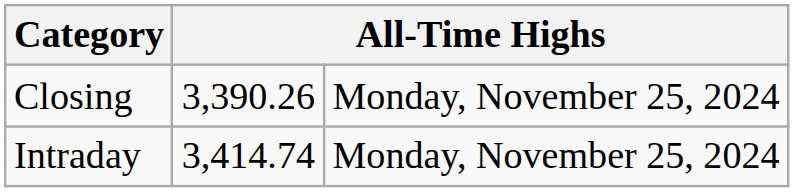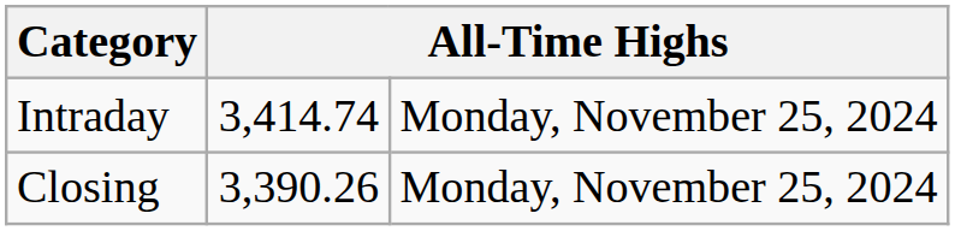rows swapped: Closing <-> Intraday
